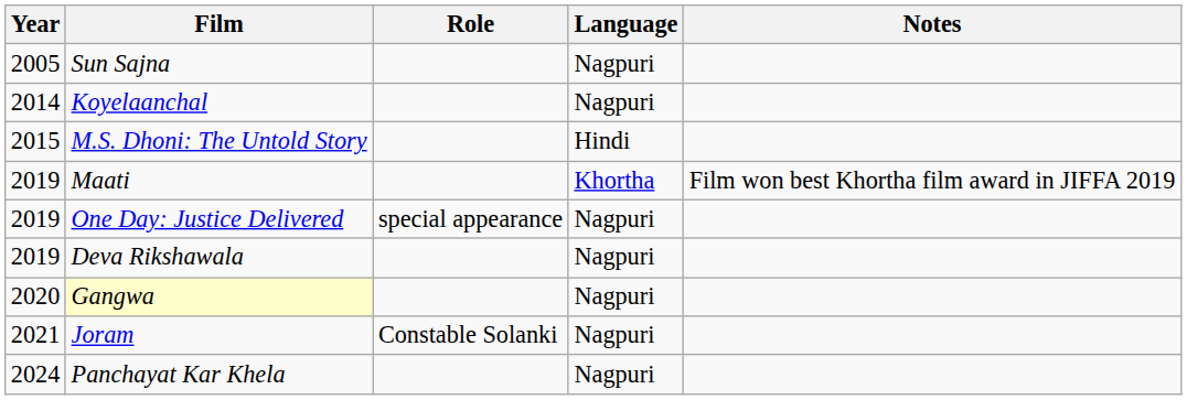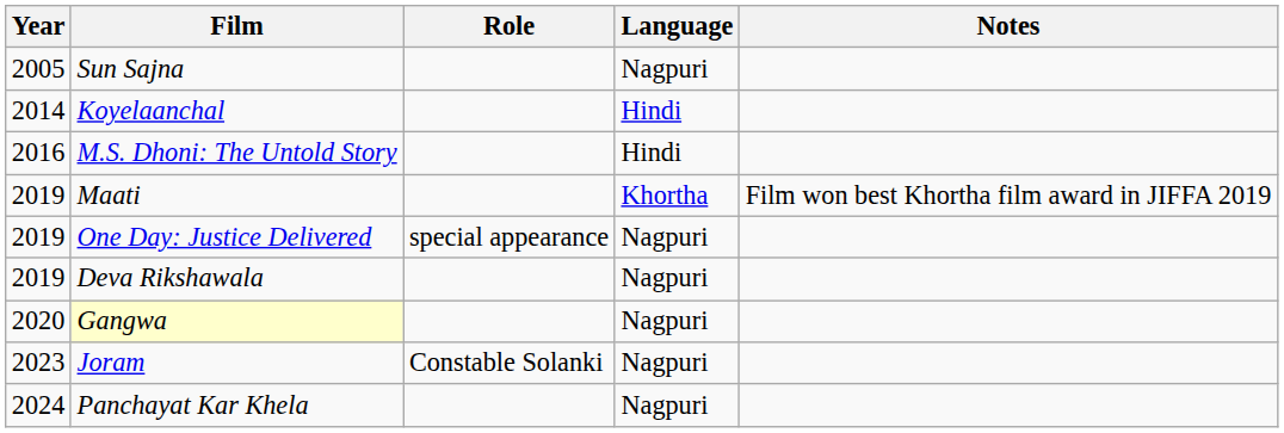Koyelaanchal | Language: Nagpuri -> Hindi
M.S. Dhoni: The Untold Story | Year: 2015 -> 2016
Joram | Year: 2021 -> 2023
